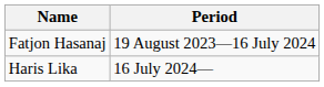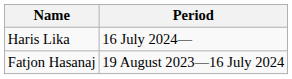rows swapped: Fatjon Hasanaj <-> Haris Lika
